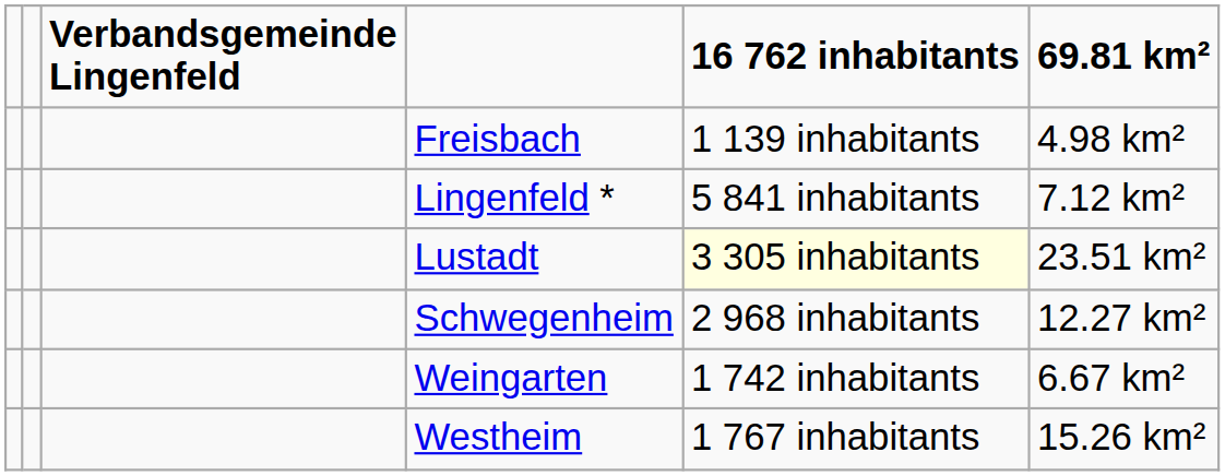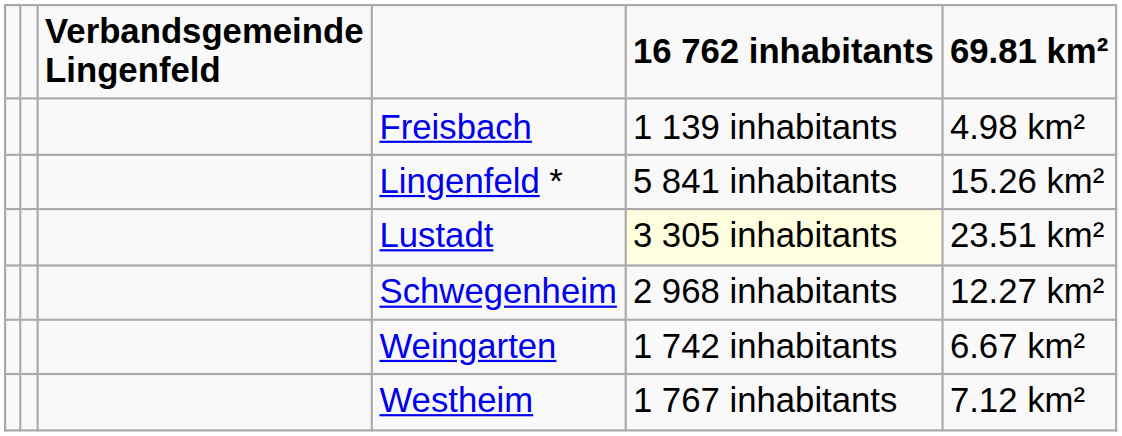Lingenfeld * | 69.81 km²: 7.12 km² -> 15.26 km²
Westheim | 69.81 km²: 15.26 km² -> 7.12 km²
